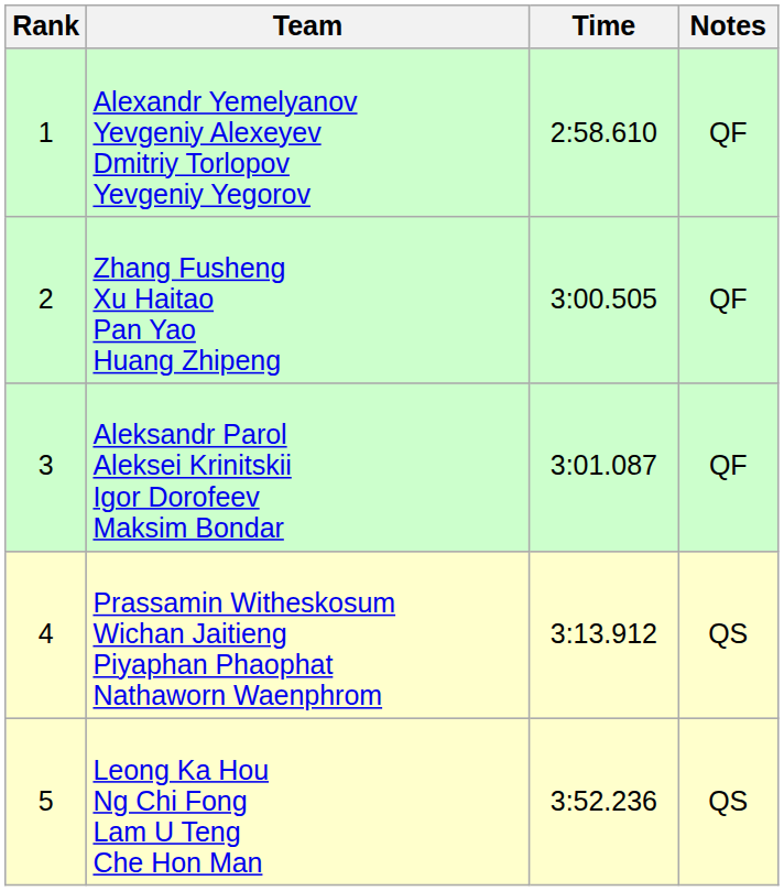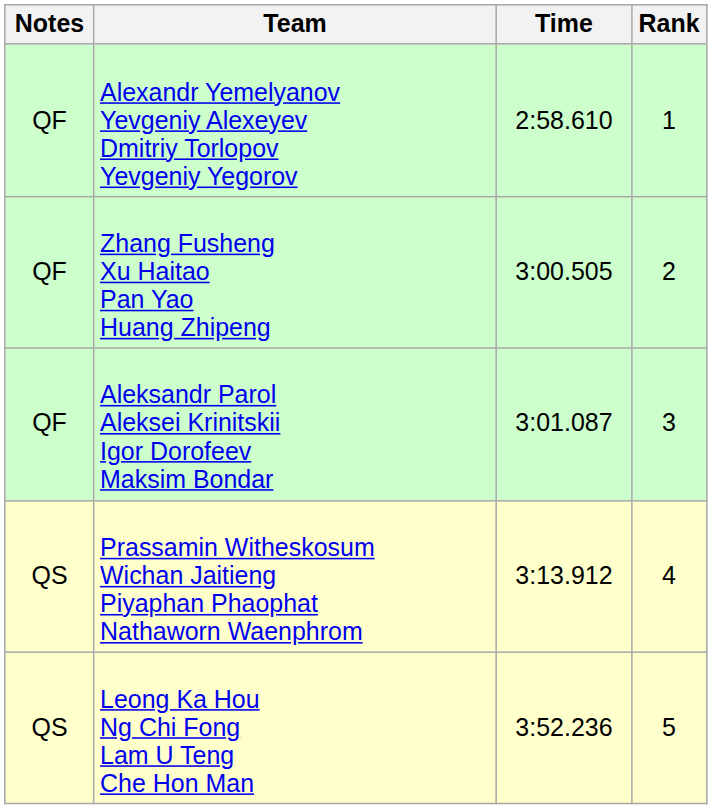columns swapped: Rank <-> Notes
